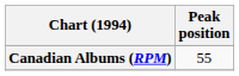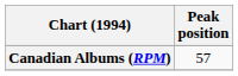Canadian Albums (RPM) | Peak position: 55 -> 57
